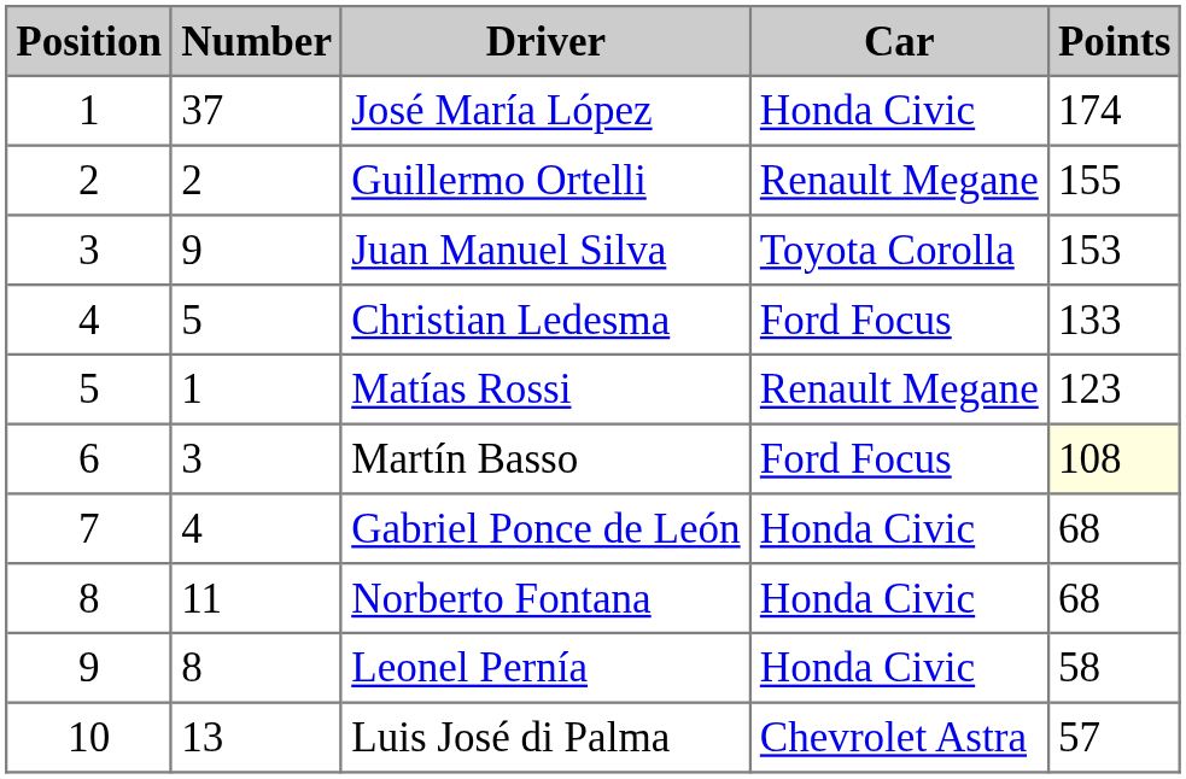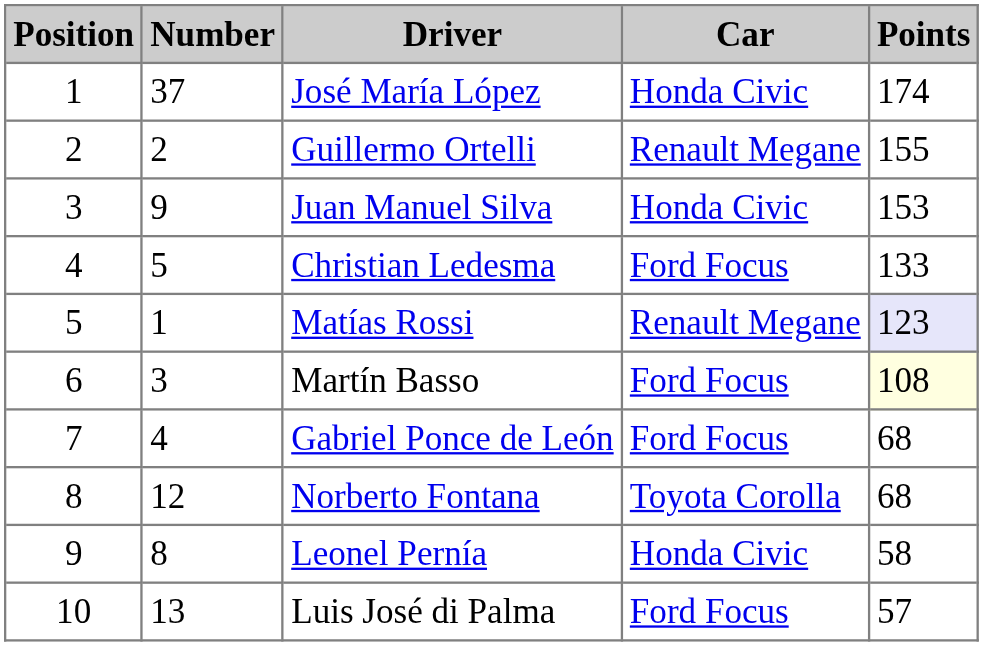Juan Manuel Silva | Car: Toyota Corolla -> Honda Civic
Matías Rossi | Points: no background -> lavender background
Gabriel Ponce de León | Car: Honda Civic -> Ford Focus
Norberto Fontana | Number: 11 -> 12
Norberto Fontana | Car: Honda Civic -> Toyota Corolla
Luis José di Palma | Car: Chevrolet Astra -> Ford Focus
